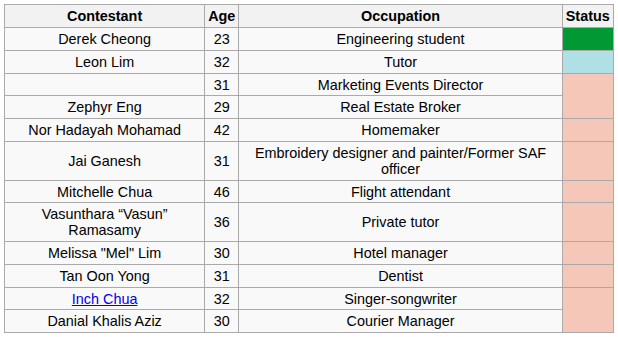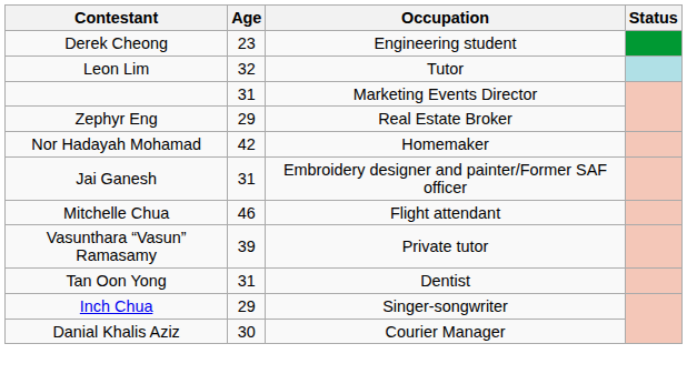Vasunthara “Vasun” Ramasamy | Age: 36 -> 39
- row: Melissa "Mel" Lim | 30 | Hotel manager
Inch Chua | Age: 32 -> 29
